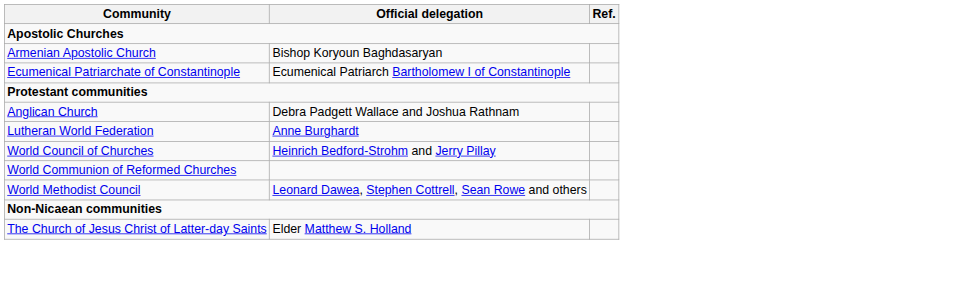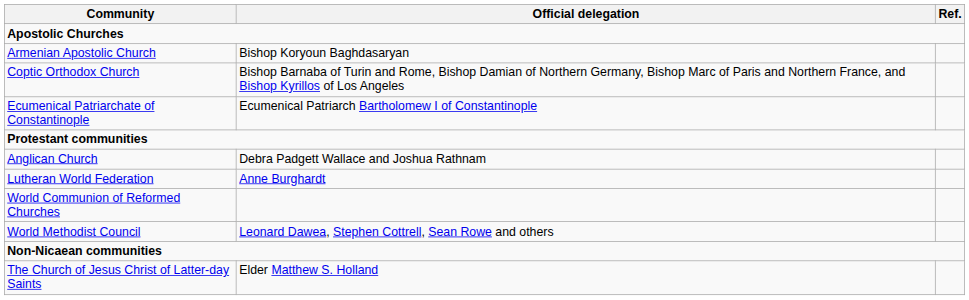+ row: Coptic Orthodox Church | Bishop Barnaba of Turin and Rome, Bishop Damian of Northern Germany, Bishop Marc of Paris and Northern France, and Bishop Kyrillos of Los Angeles
- row: World Council of Churches | Heinrich Bedford-Strohm and Jerry Pillay
